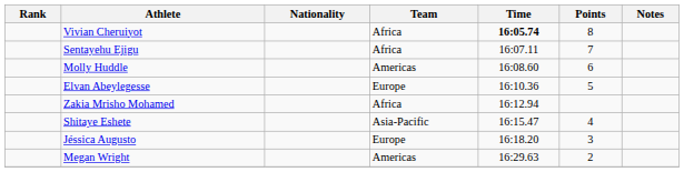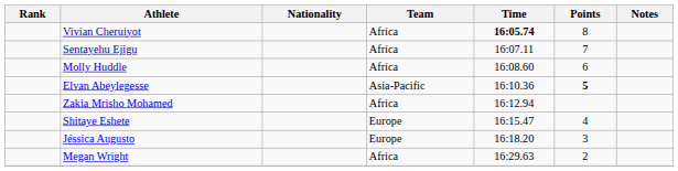Molly Huddle | Team: Americas -> Africa
Elvan Abeylegesse | Team: Europe -> Asia-Pacific
Elvan Abeylegesse | Points: normal -> bold
Shitaye Eshete | Team: Asia-Pacific -> Europe
Megan Wright | Team: Americas -> Africa
